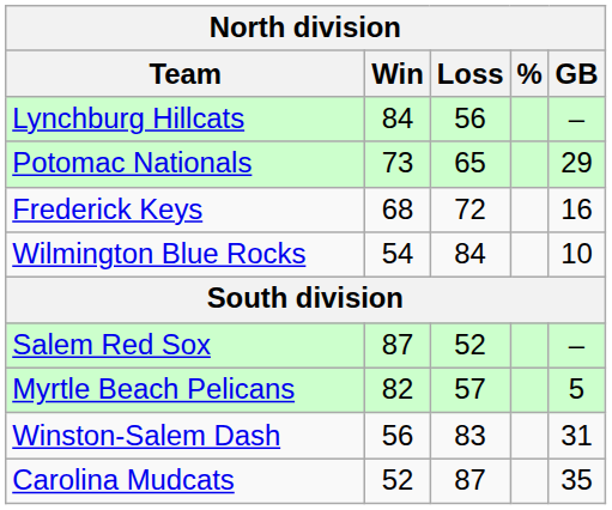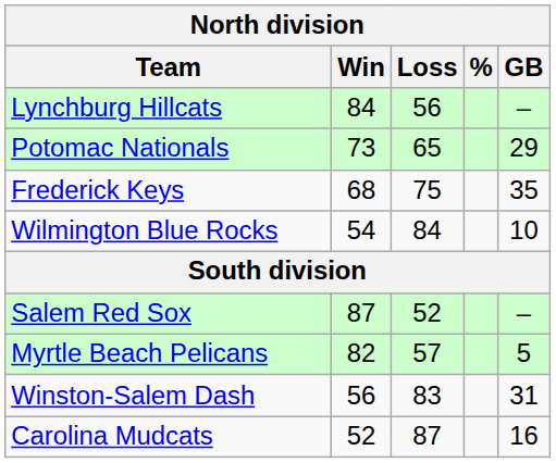Frederick Keys | Loss: 72 -> 75
Frederick Keys | GB: 16 -> 35
Carolina Mudcats | GB: 35 -> 16
